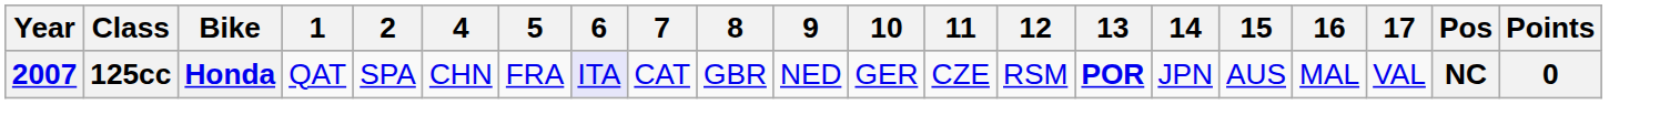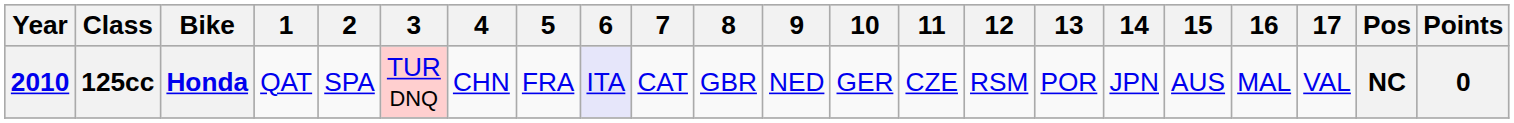+ column: 3 | TUR DNQ
125cc | Year: 2007 -> 2010
125cc | 13: bold -> normal
